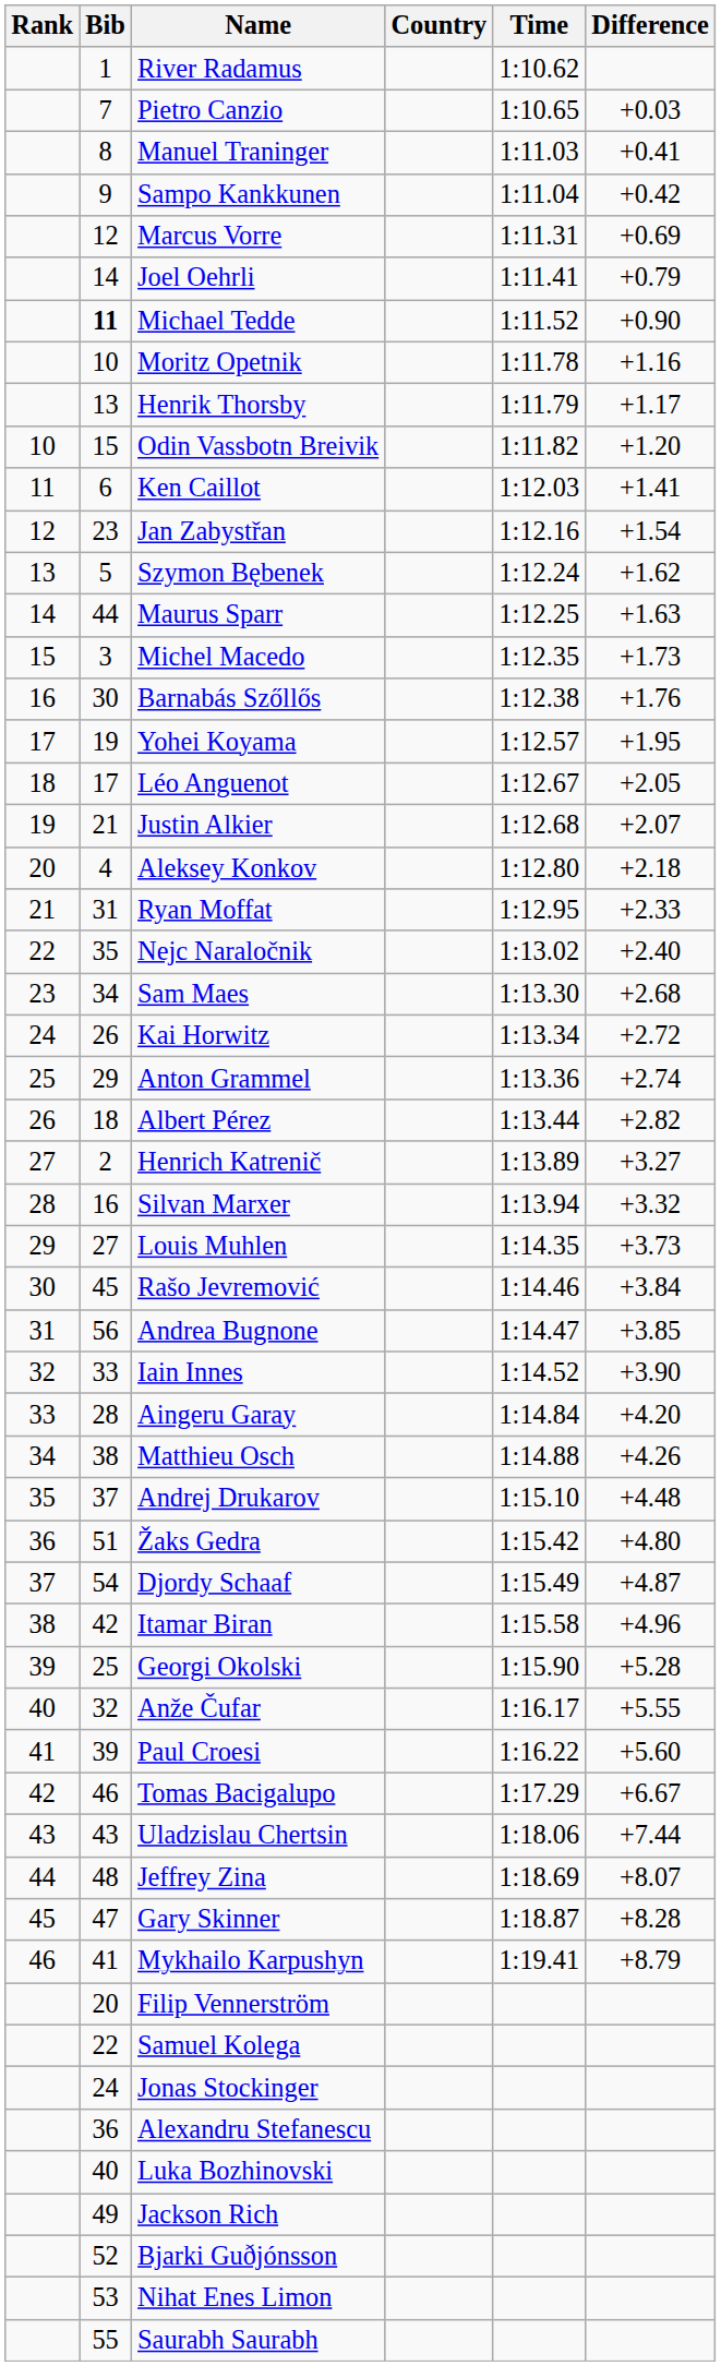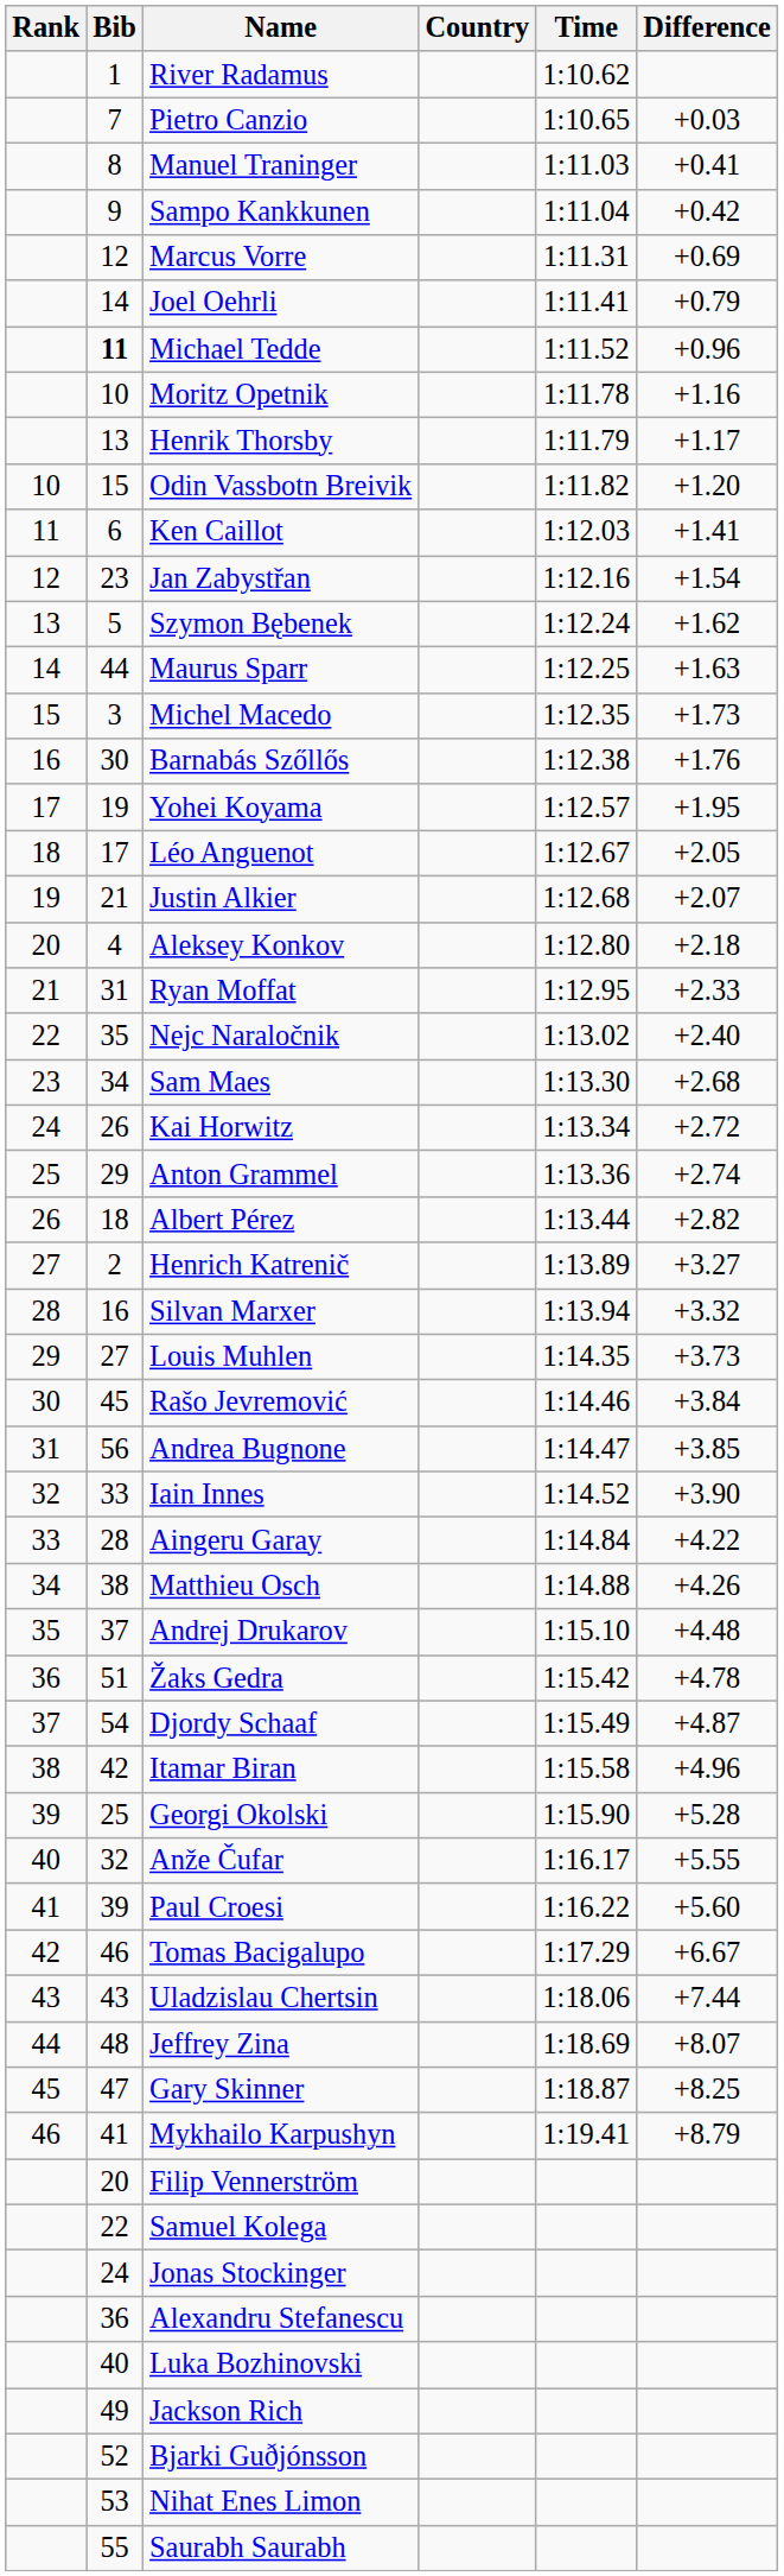Michael Tedde | Difference: +0.90 -> +0.96
Aingeru Garay | Difference: +4.20 -> +4.22
Žaks Gedra | Difference: +4.80 -> +4.78
Gary Skinner | Difference: +8.28 -> +8.25
